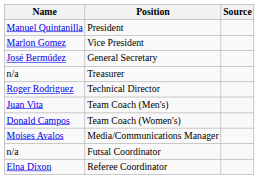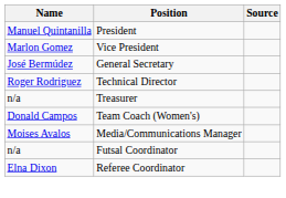rows swapped: Treasurer <-> Technical Director
- row: Juan Vita | Team Coach (Men's)
